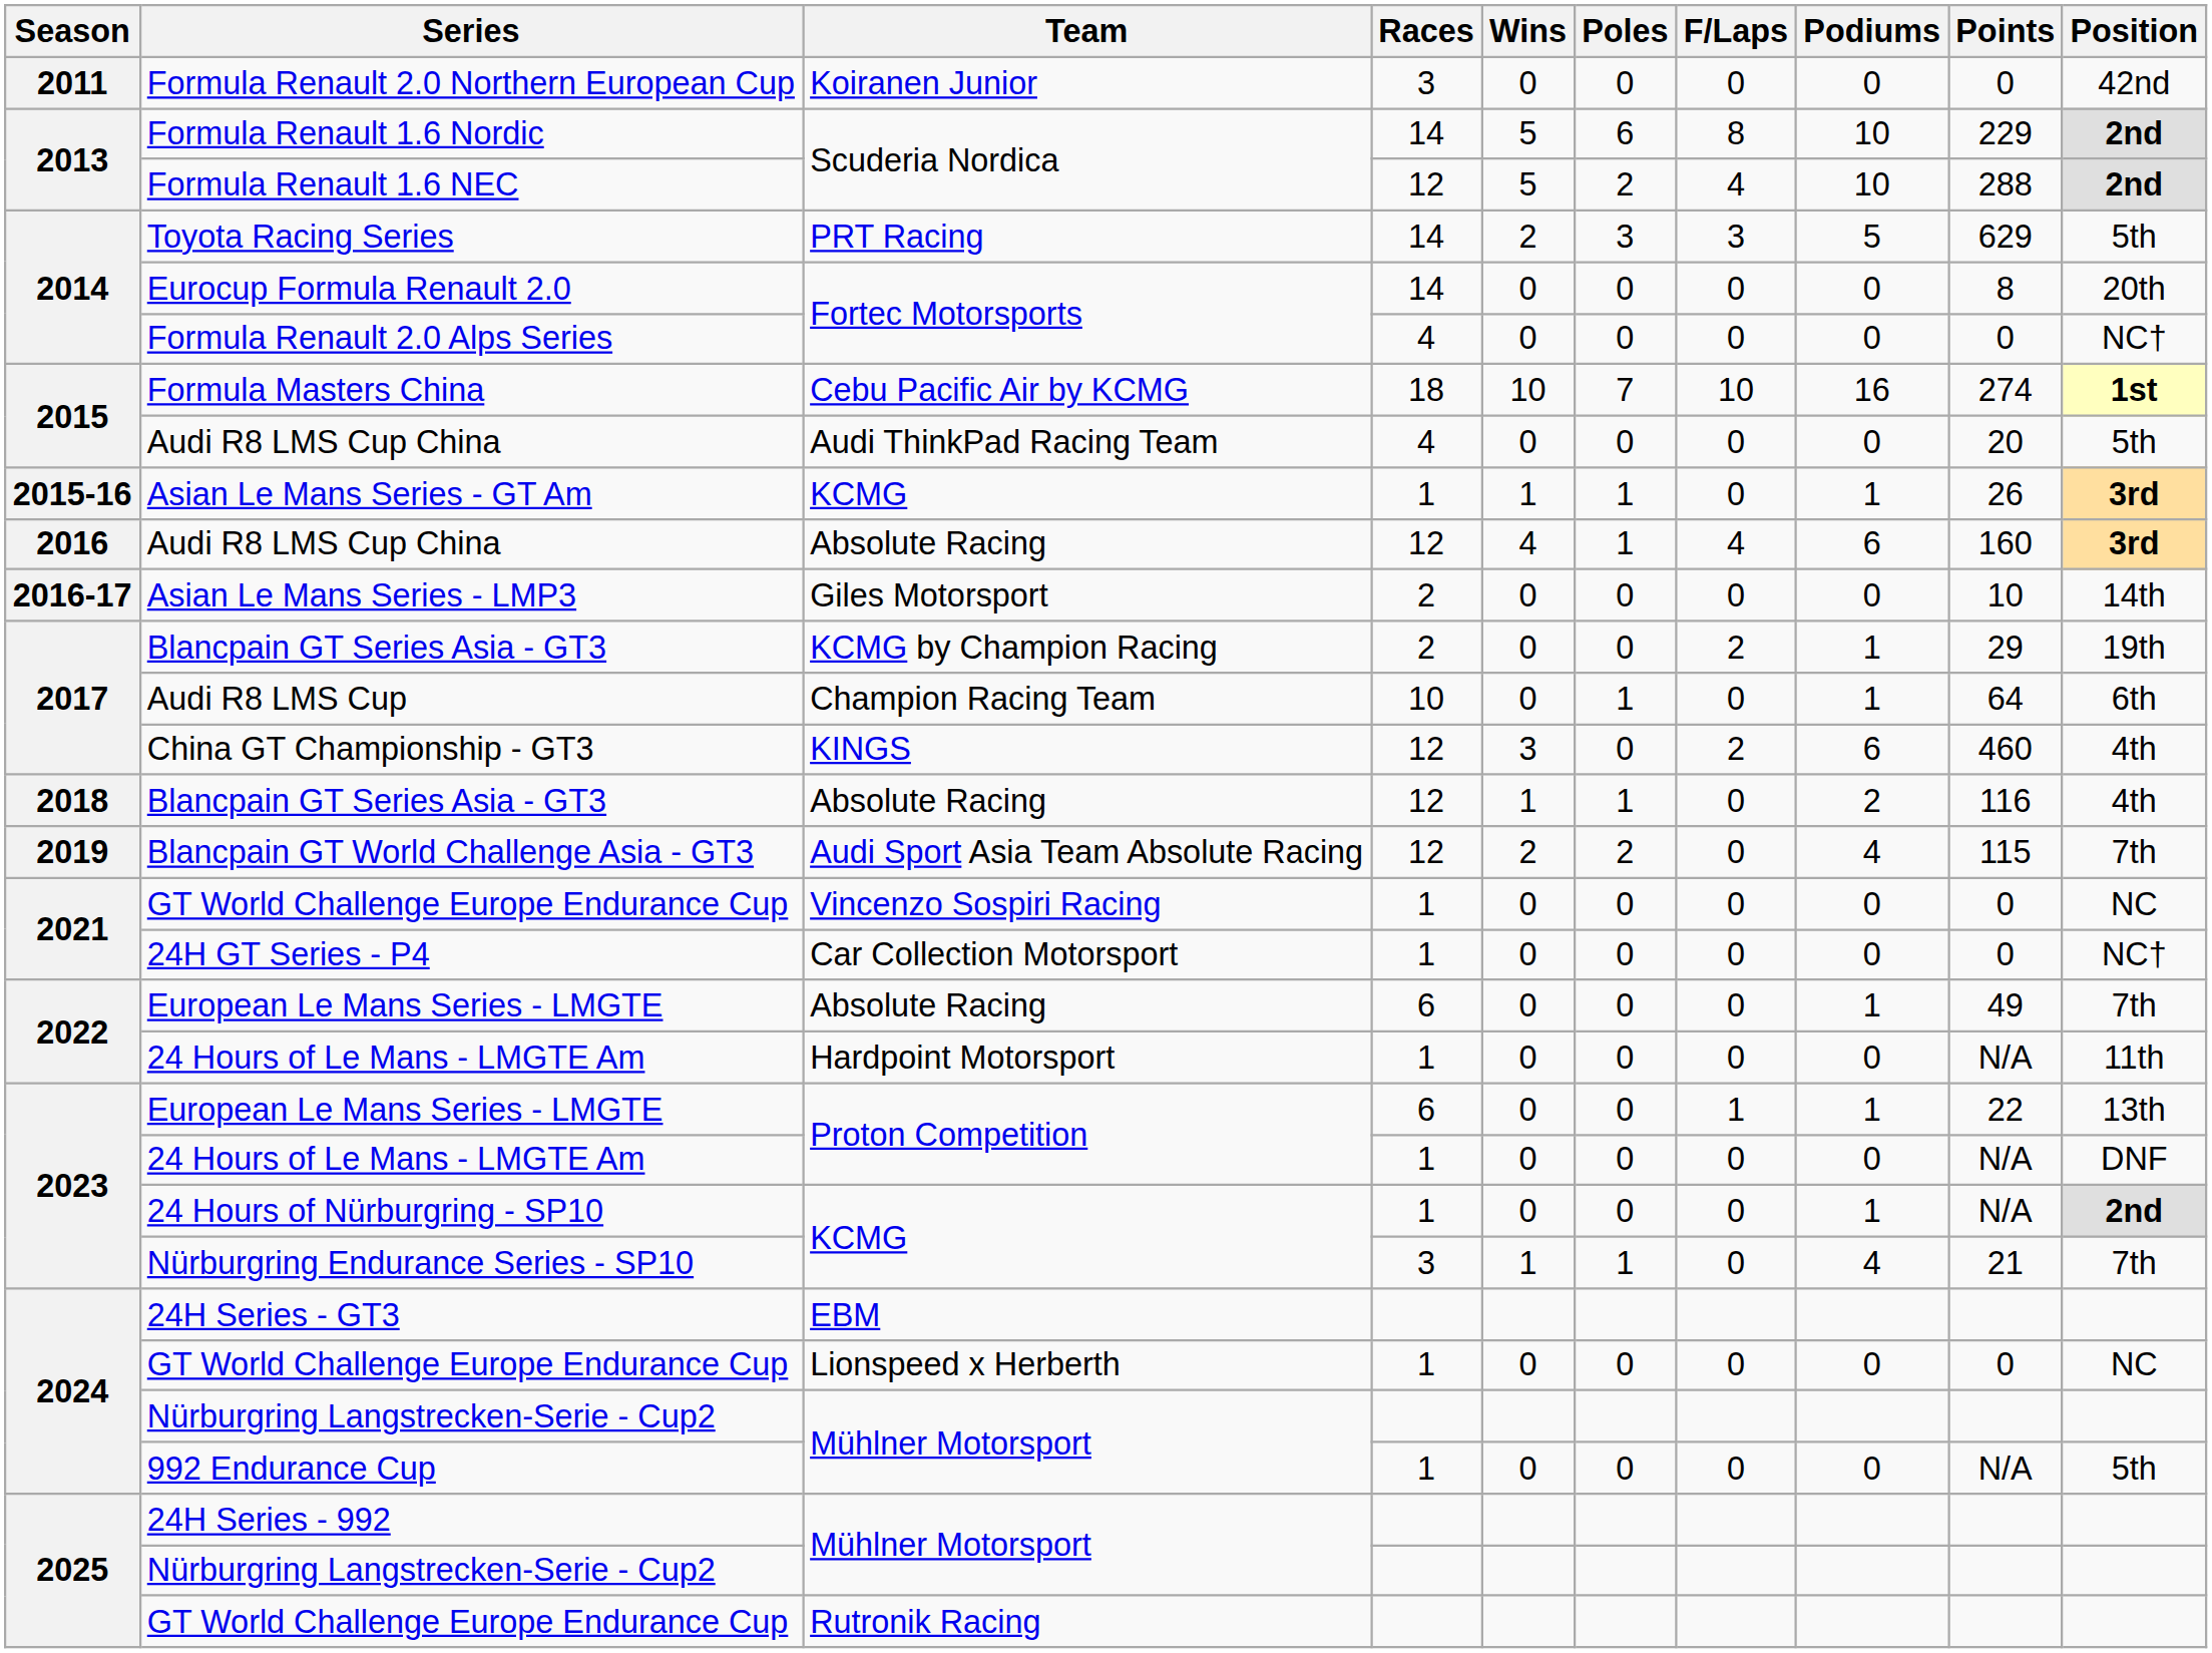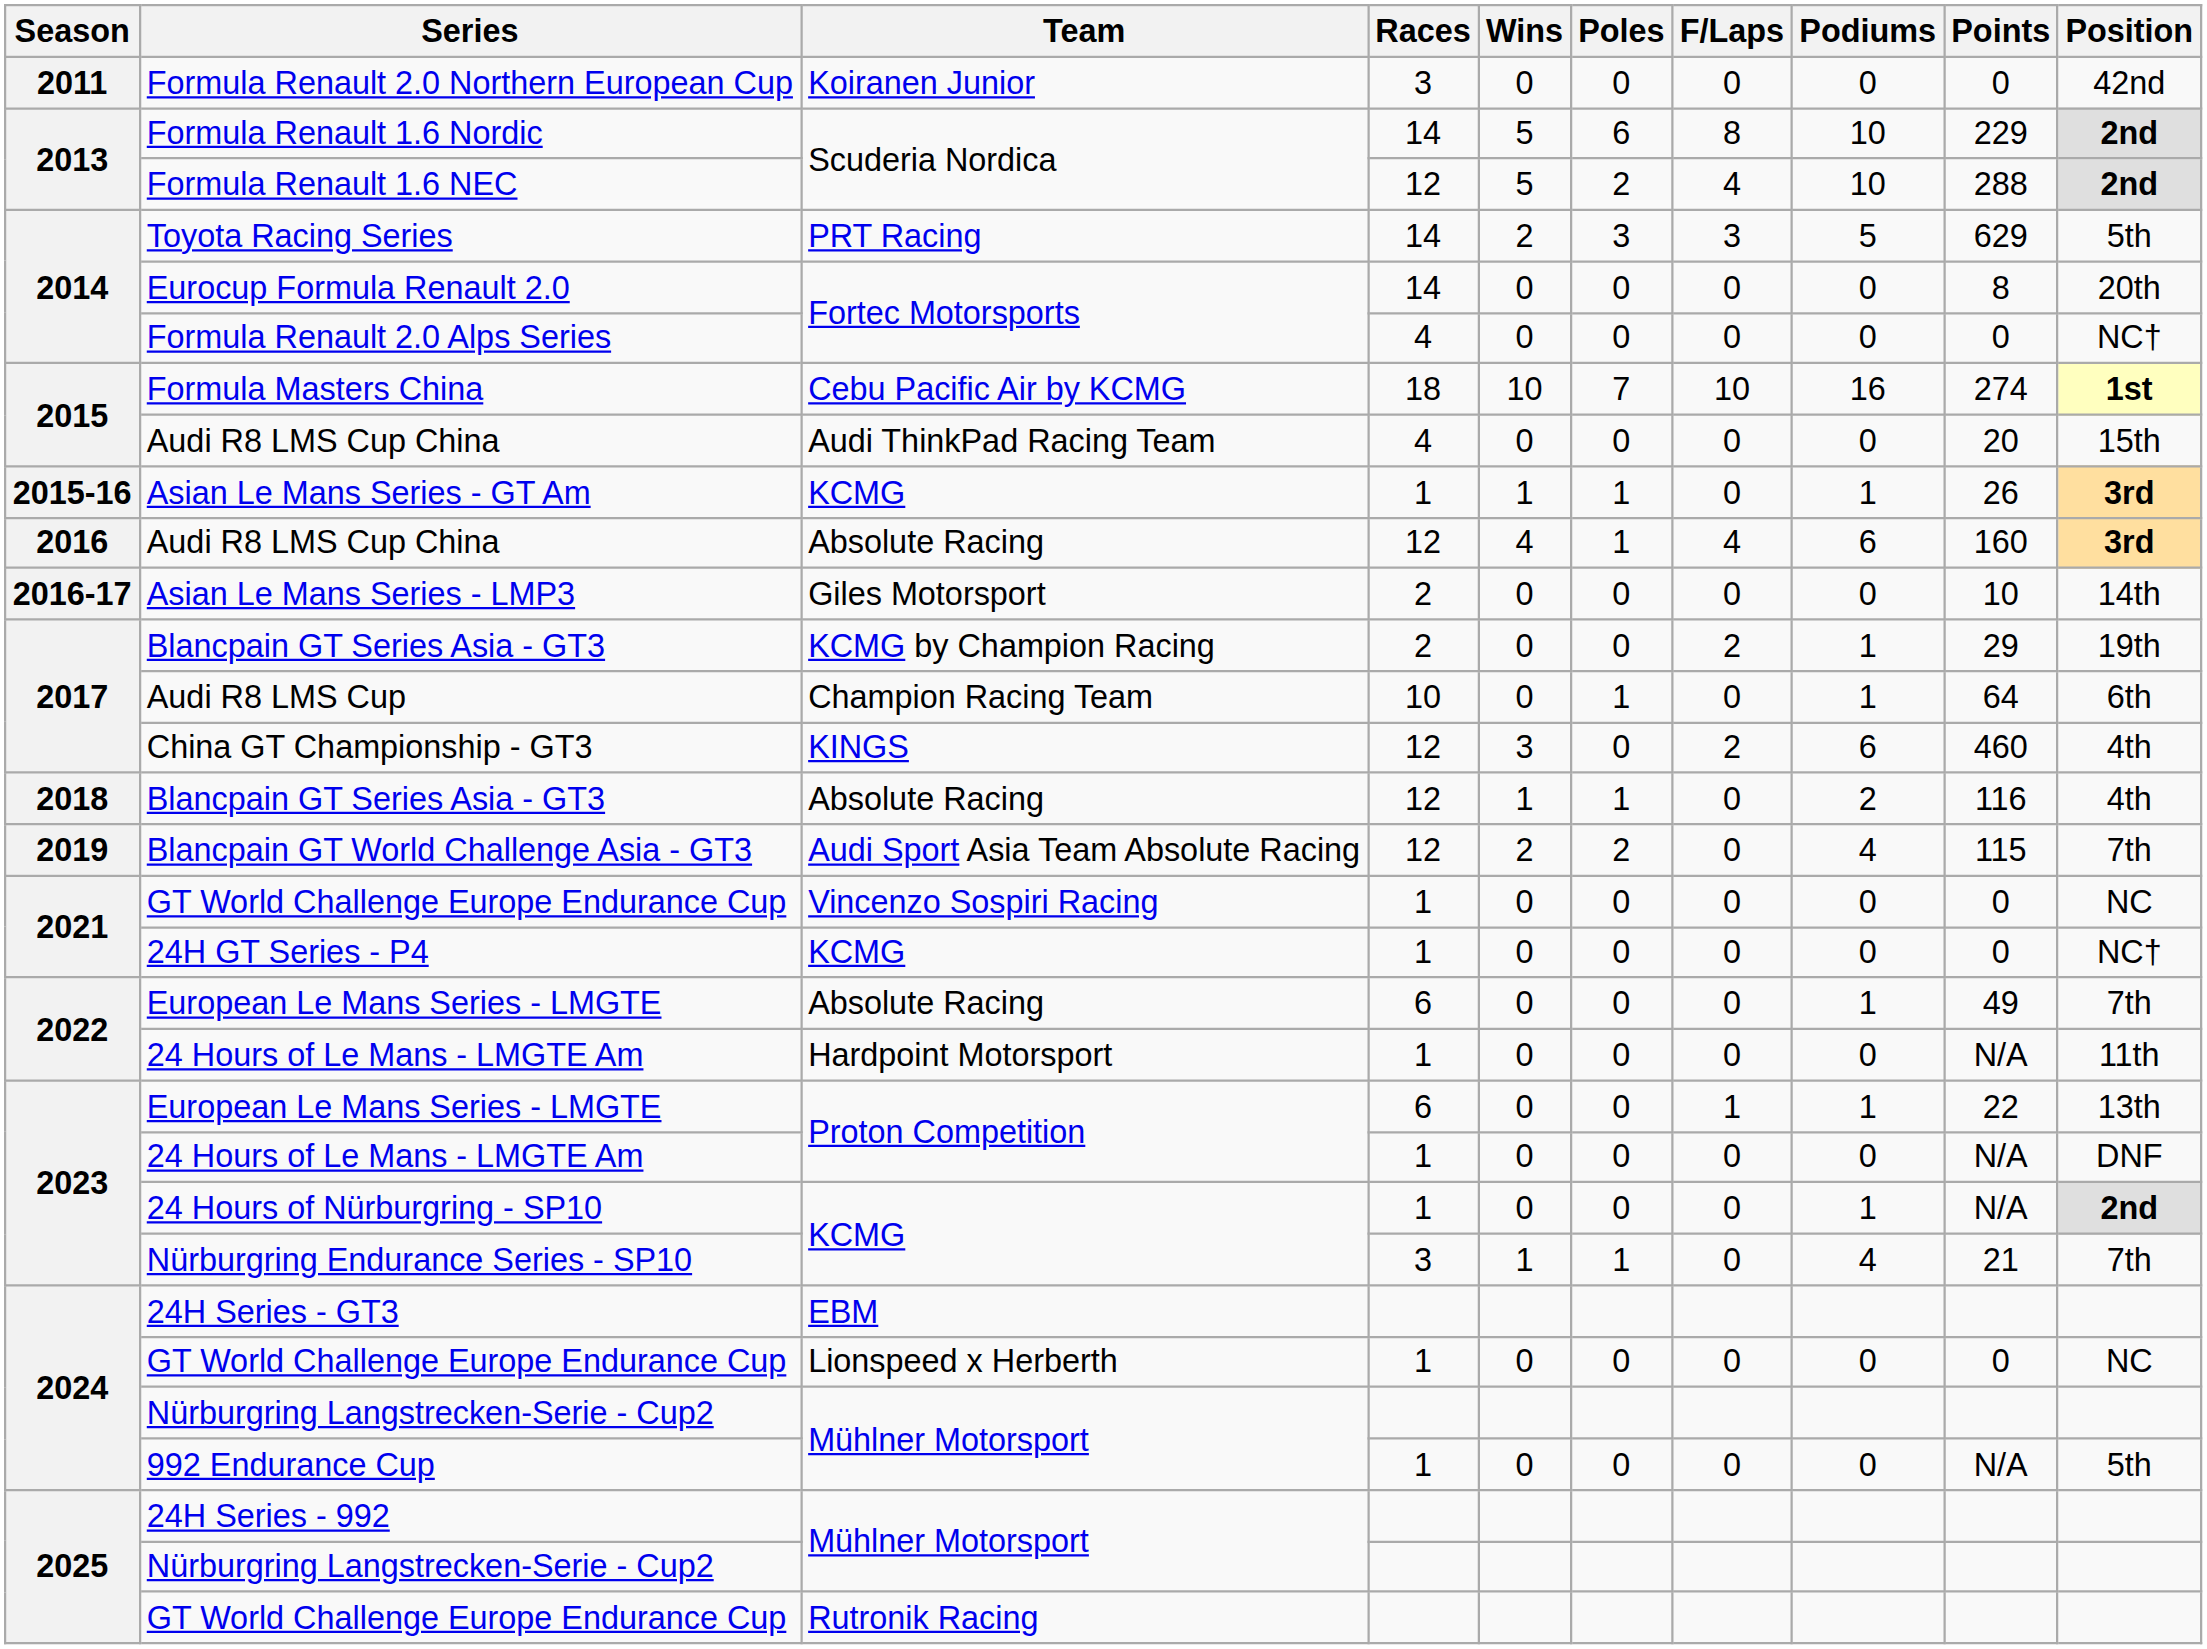2015 / Audi R8 LMS Cup China | Position: 5th -> 15th
24H GT Series - P4 | Team: Car Collection Motorsport -> KCMG
